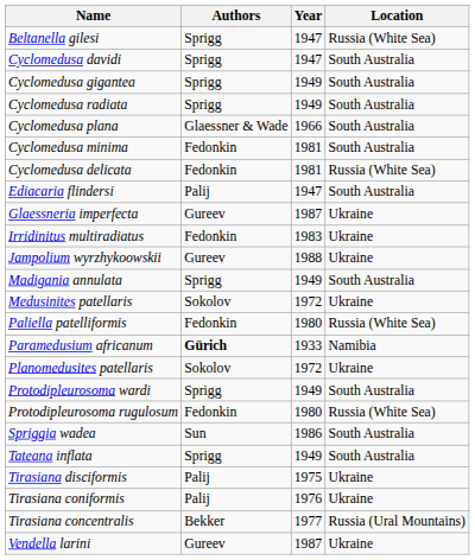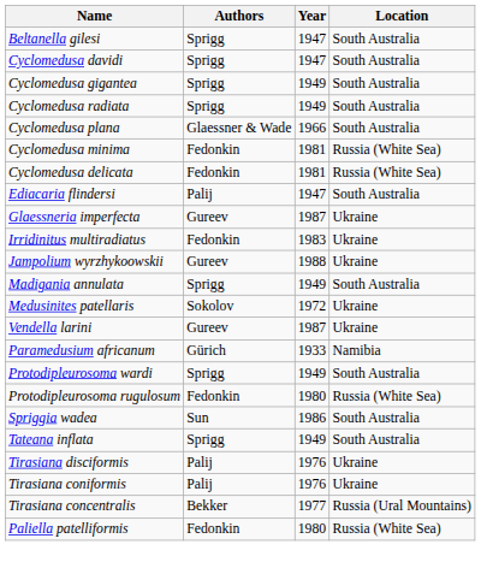Beltanella gilesi | Location: Russia (White Sea) -> South Australia
Cyclomedusa minima | Location: South Australia -> Russia (White Sea)
rows swapped: Paliella patelliformis <-> Vendella larini
Paramedusium africanum | Authors: bold -> normal
- row: Planomedusites patellaris | Sokolov | 1972 | Ukraine
Tirasiana disciformis | Year: 1975 -> 1976
